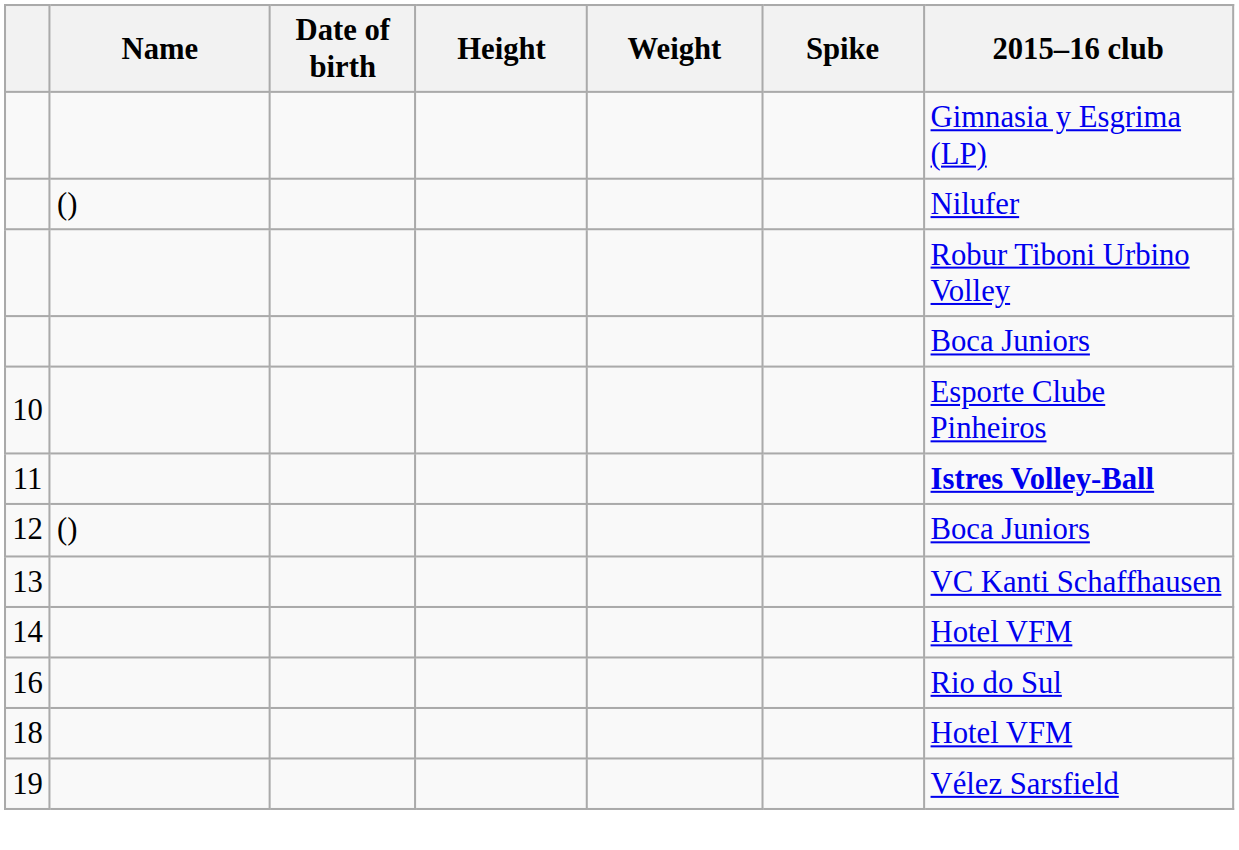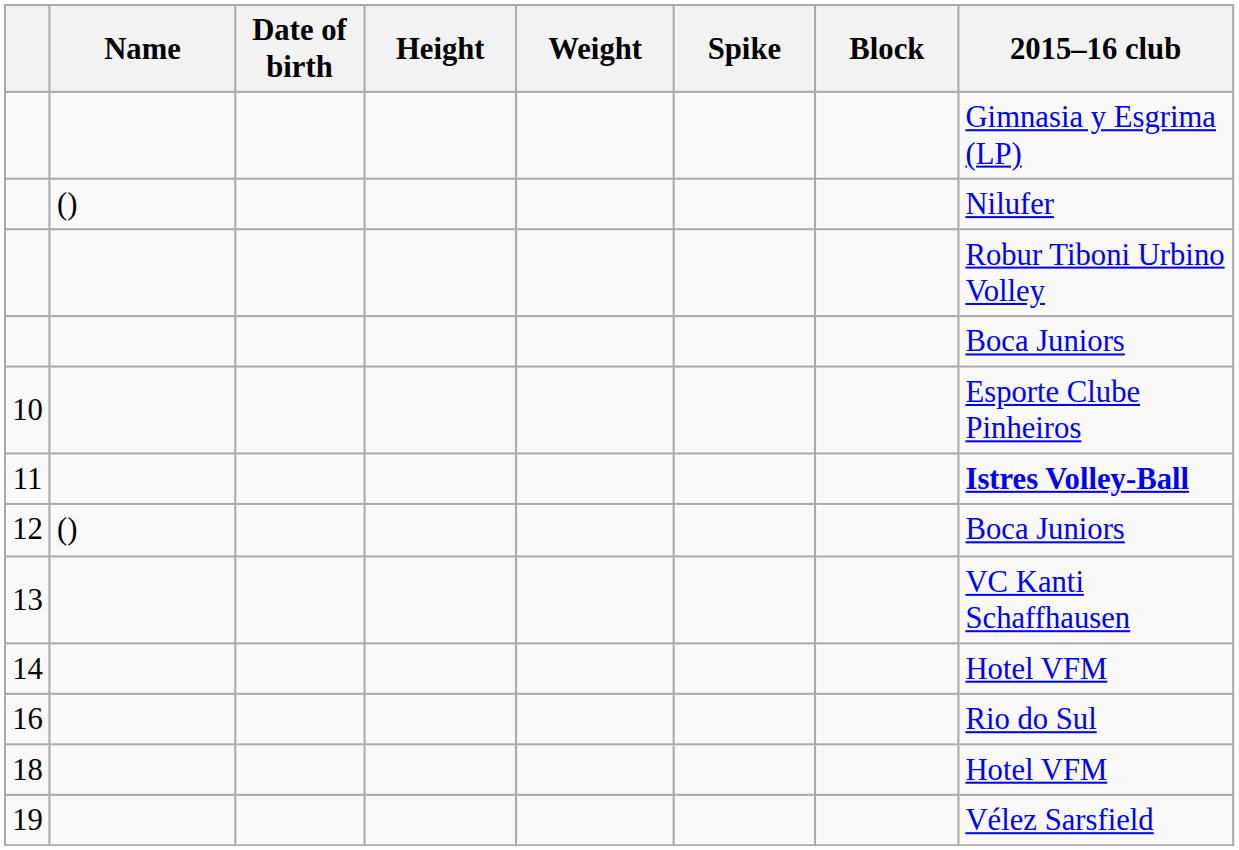+ column: Block
